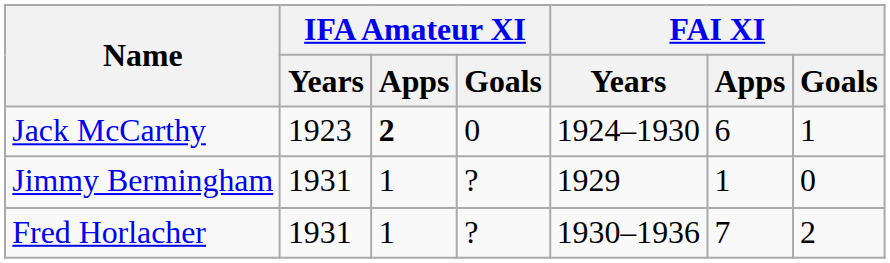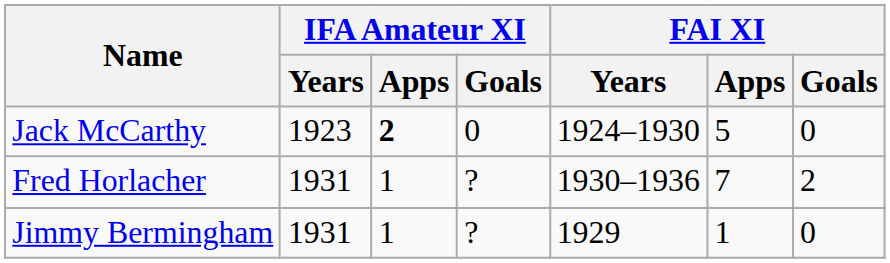Jack McCarthy | FAI XI / Apps: 6 -> 5
Jack McCarthy | FAI XI / Goals: 1 -> 0
rows swapped: Fred Horlacher <-> Jimmy Bermingham
